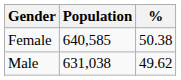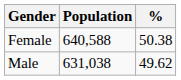Female | Population: 640,585 -> 640,588
